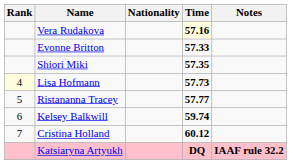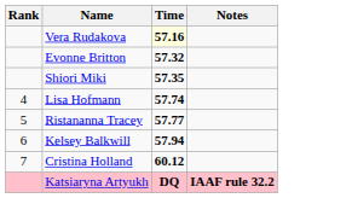- column: Nationality
Evonne Britton | Time: 57.33 -> 57.32
Lisa Hofmann | Rank: lightyellow background -> no background
Lisa Hofmann | Time: 57.73 -> 57.74
Kelsey Balkwill | Time: 59.74 -> 57.94
